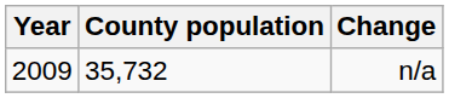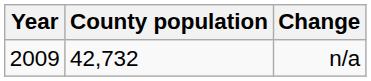n/a | County population: 35,732 -> 42,732
